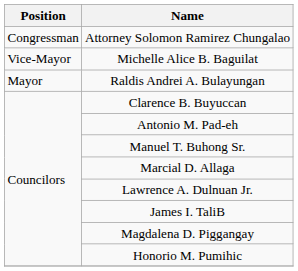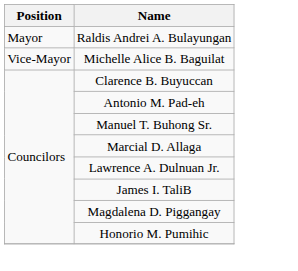- row: Congressman | Attorney Solomon Ramirez Chungalao
rows swapped: Raldis Andrei A. Bulayungan <-> Michelle Alice B. Baguilat
